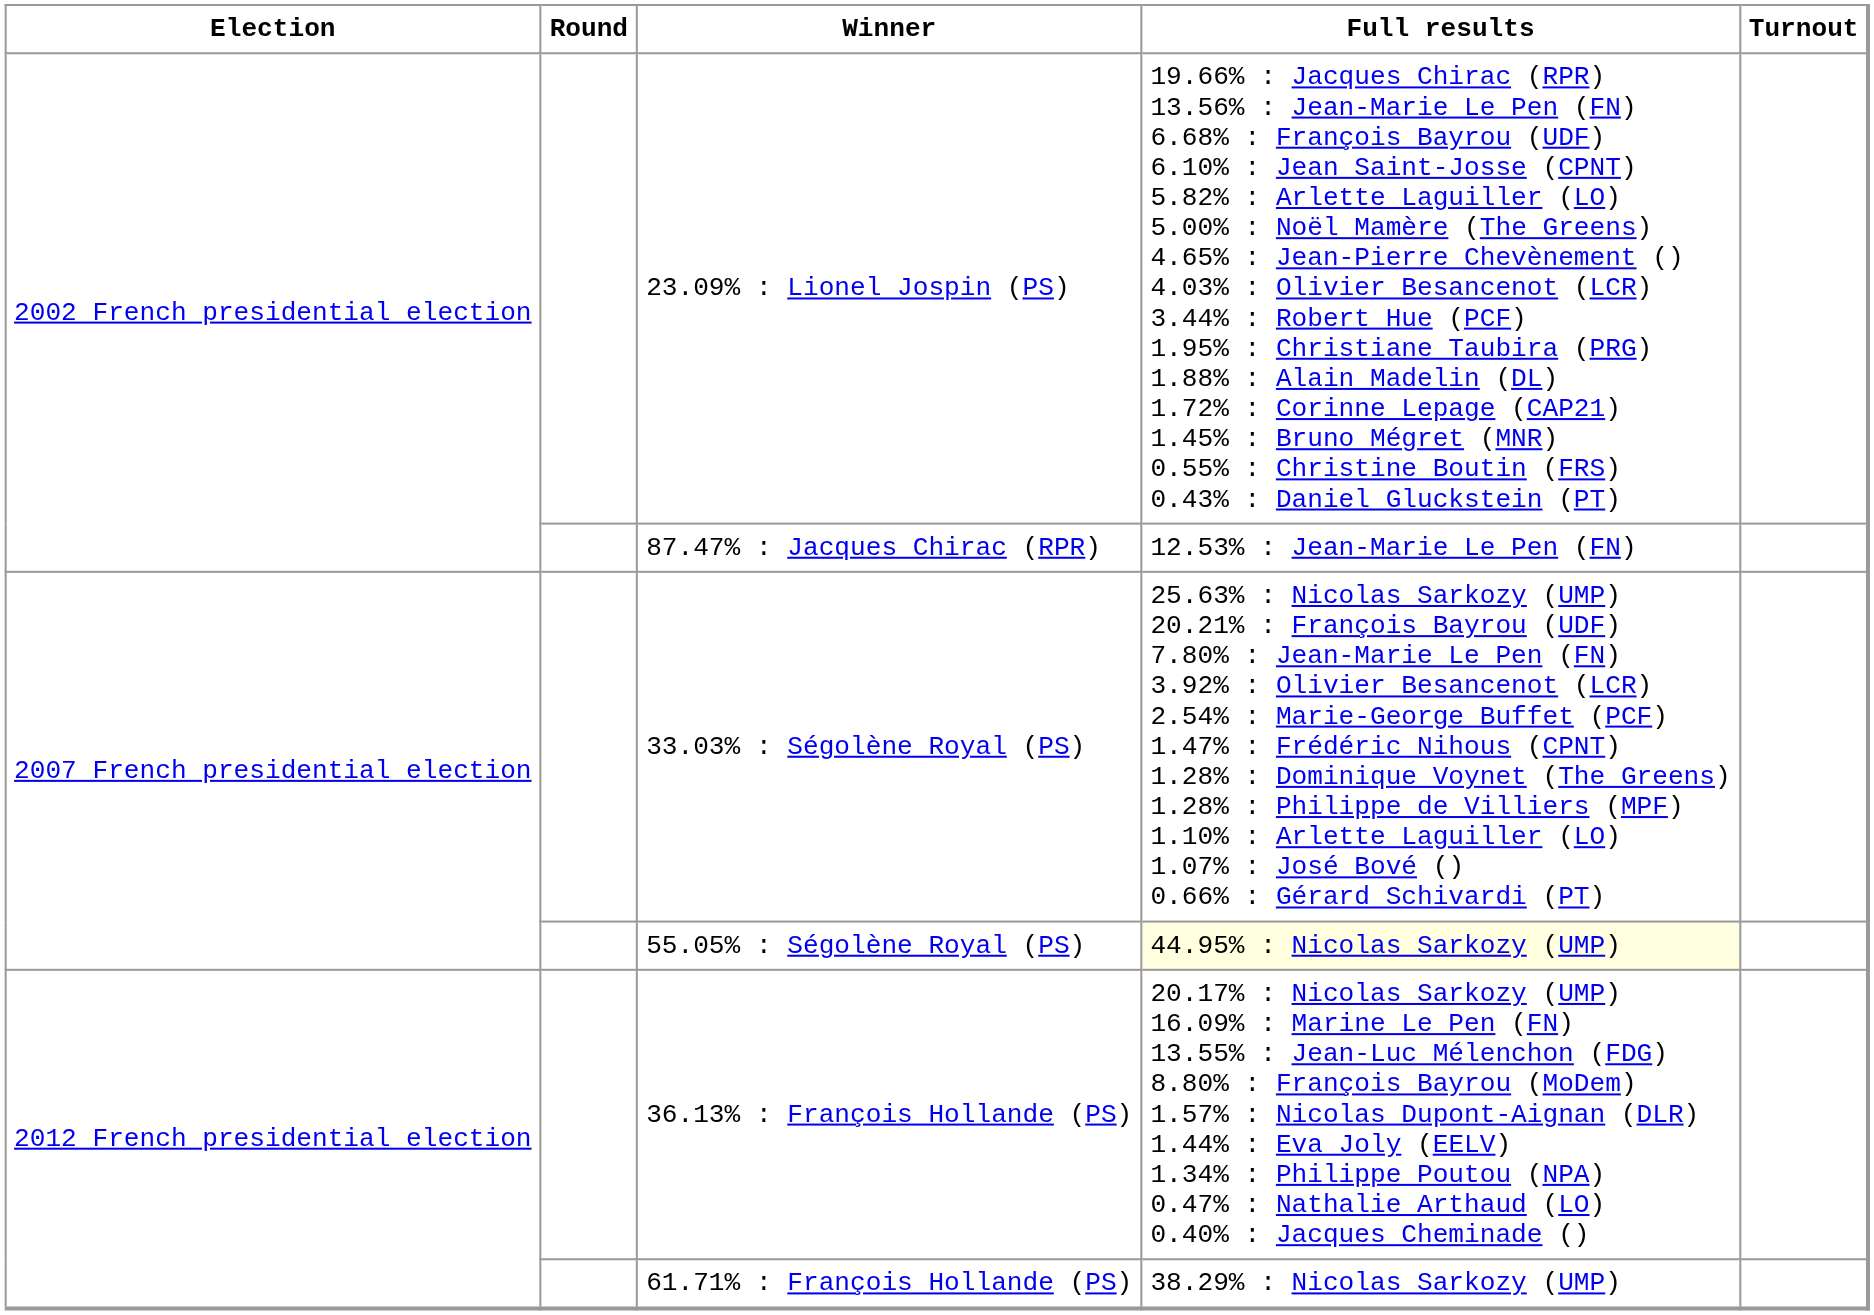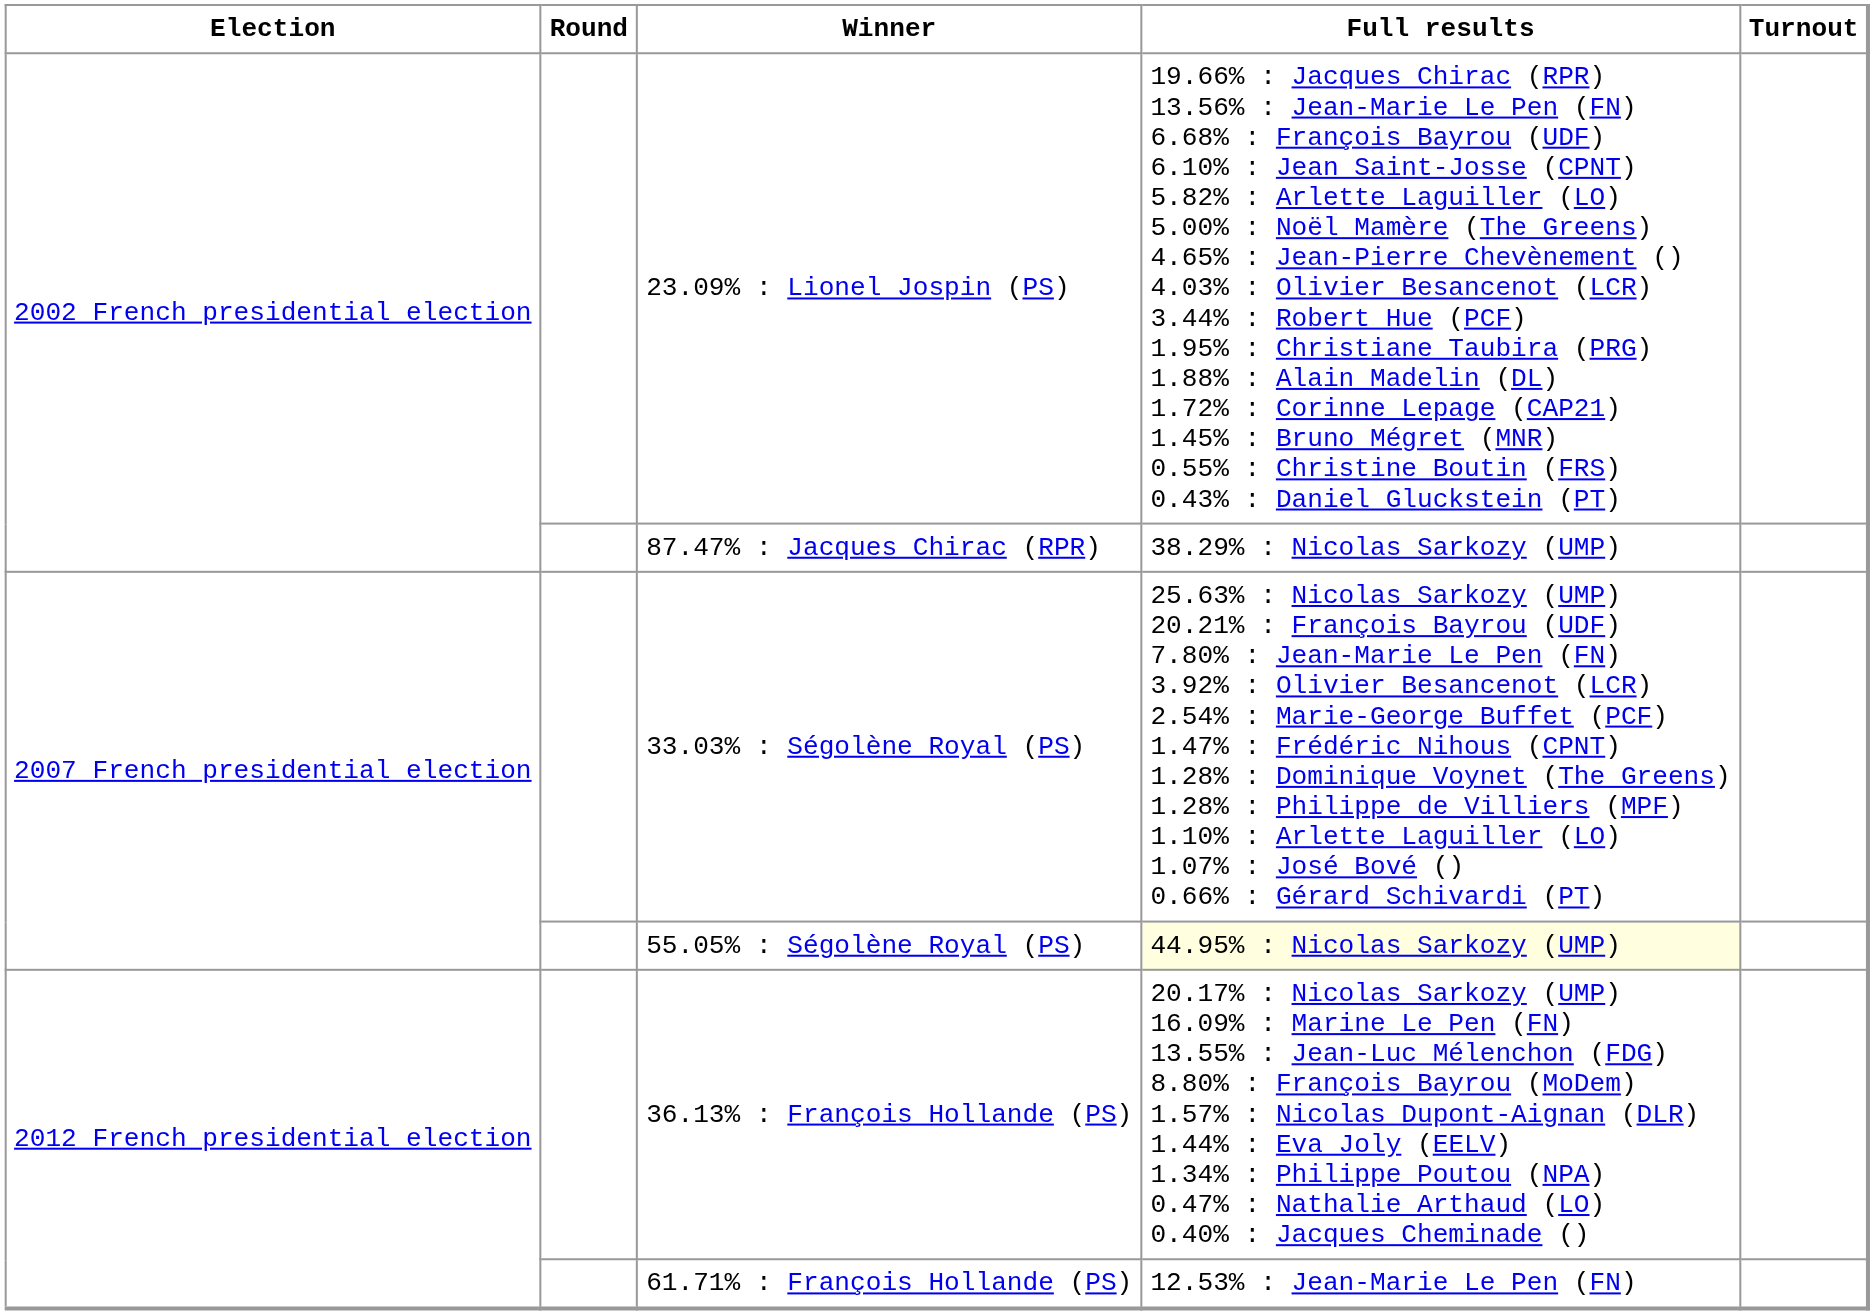87.47% : Jacques Chirac (RPR) | Full results: 12.53% : Jean-Marie Le Pen (FN) -> 38.29% : Nicolas Sarkozy (UMP)
61.71% : François Hollande (PS) | Full results: 38.29% : Nicolas Sarkozy (UMP) -> 12.53% : Jean-Marie Le Pen (FN)
